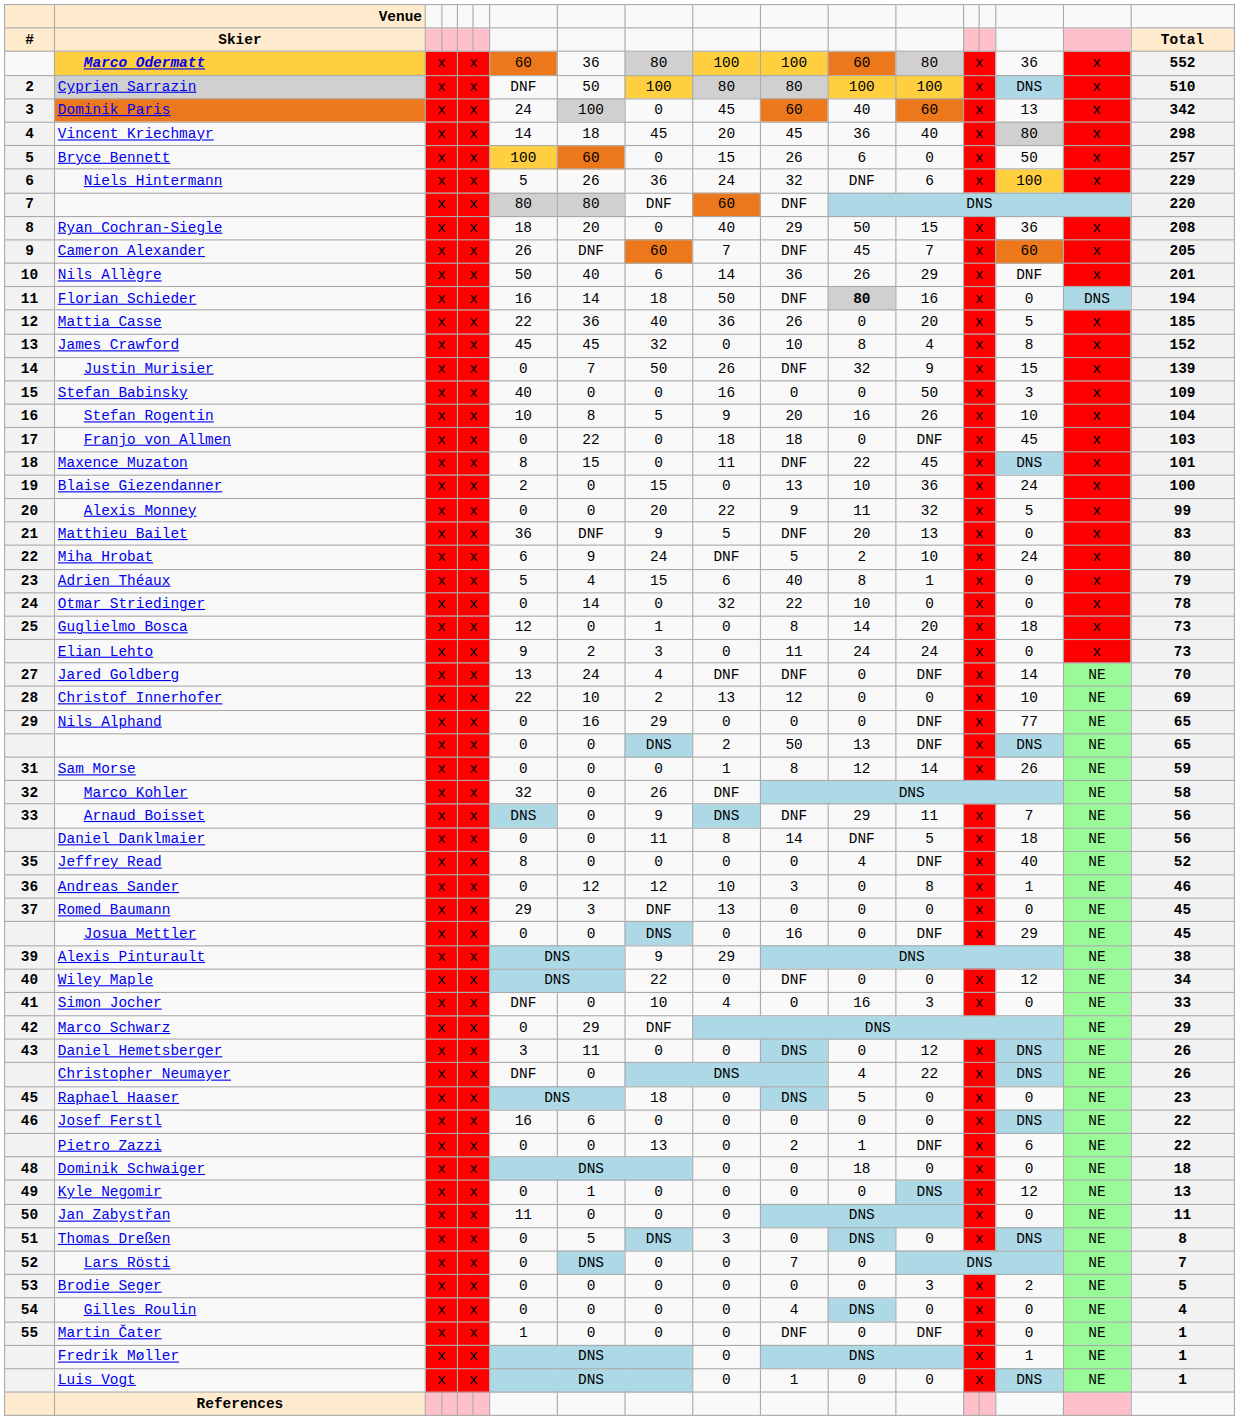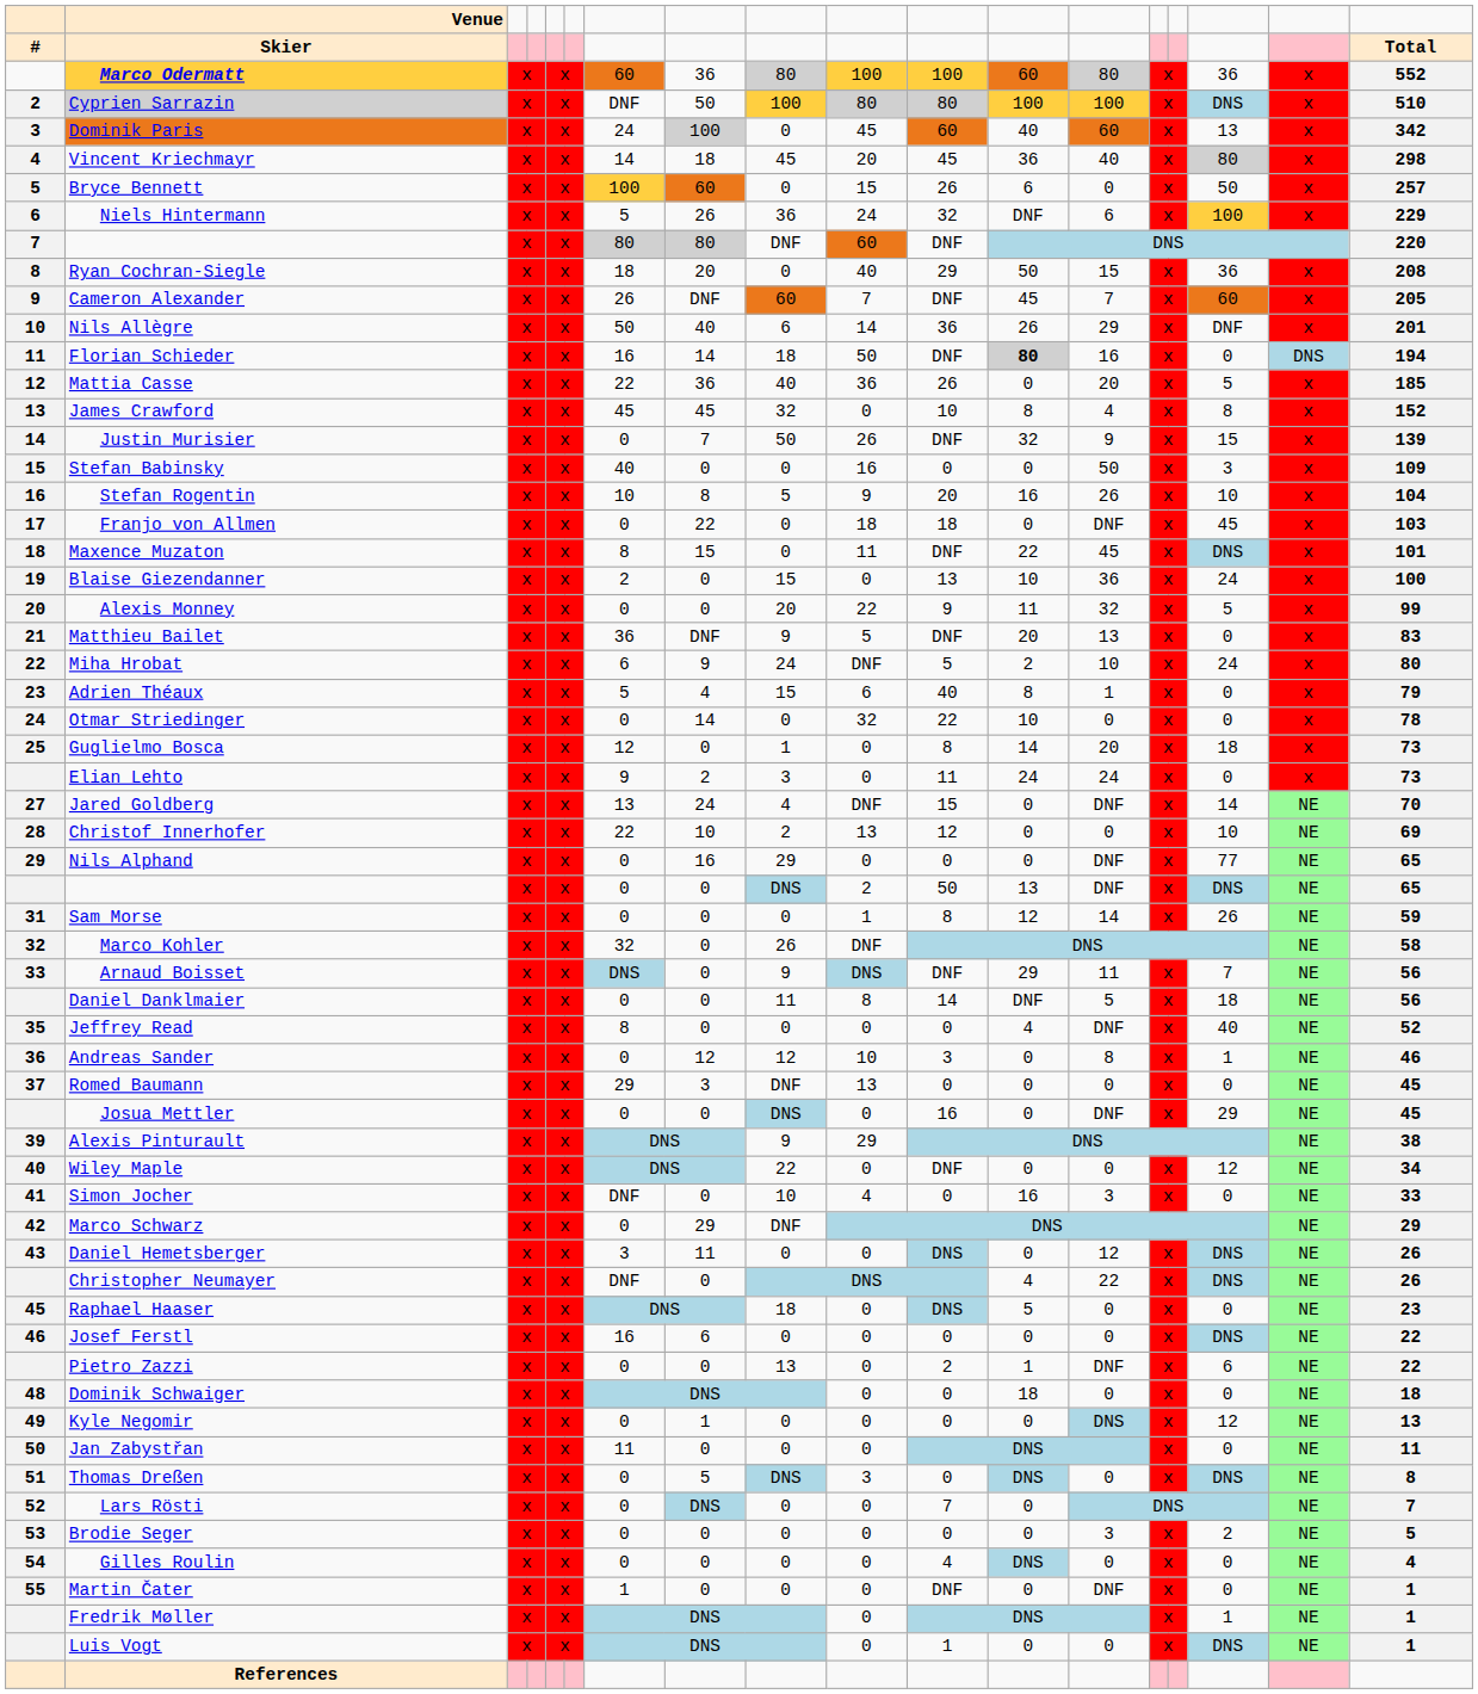Jared Goldberg | column 11: DNF -> 15
